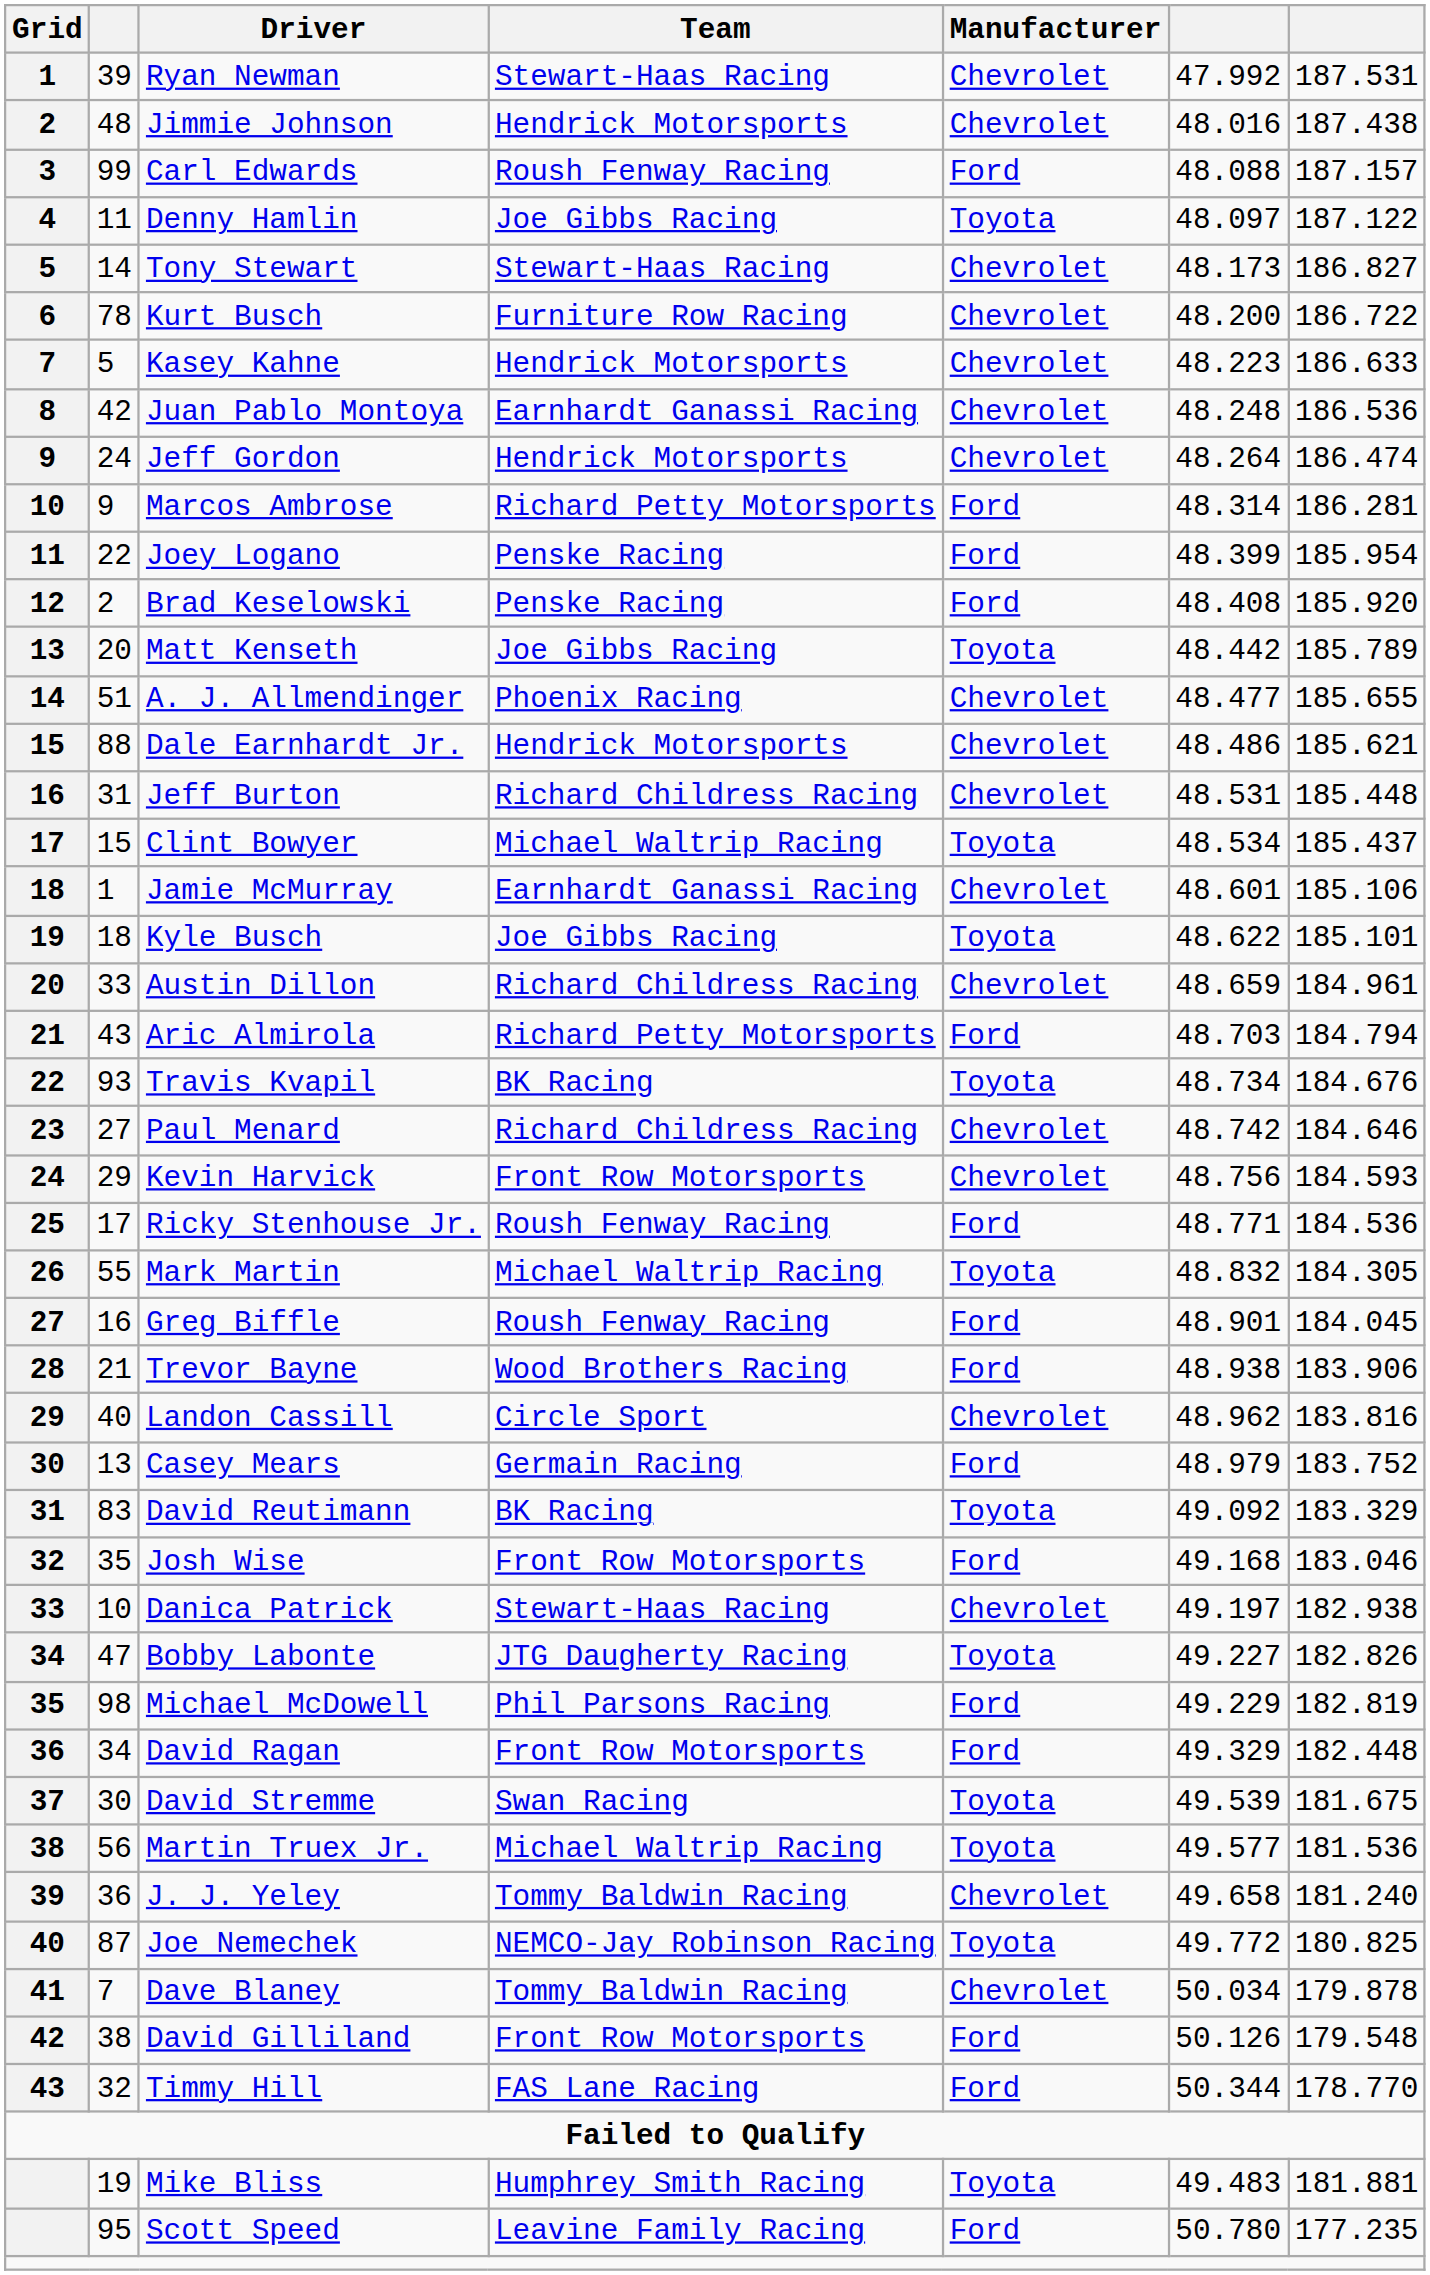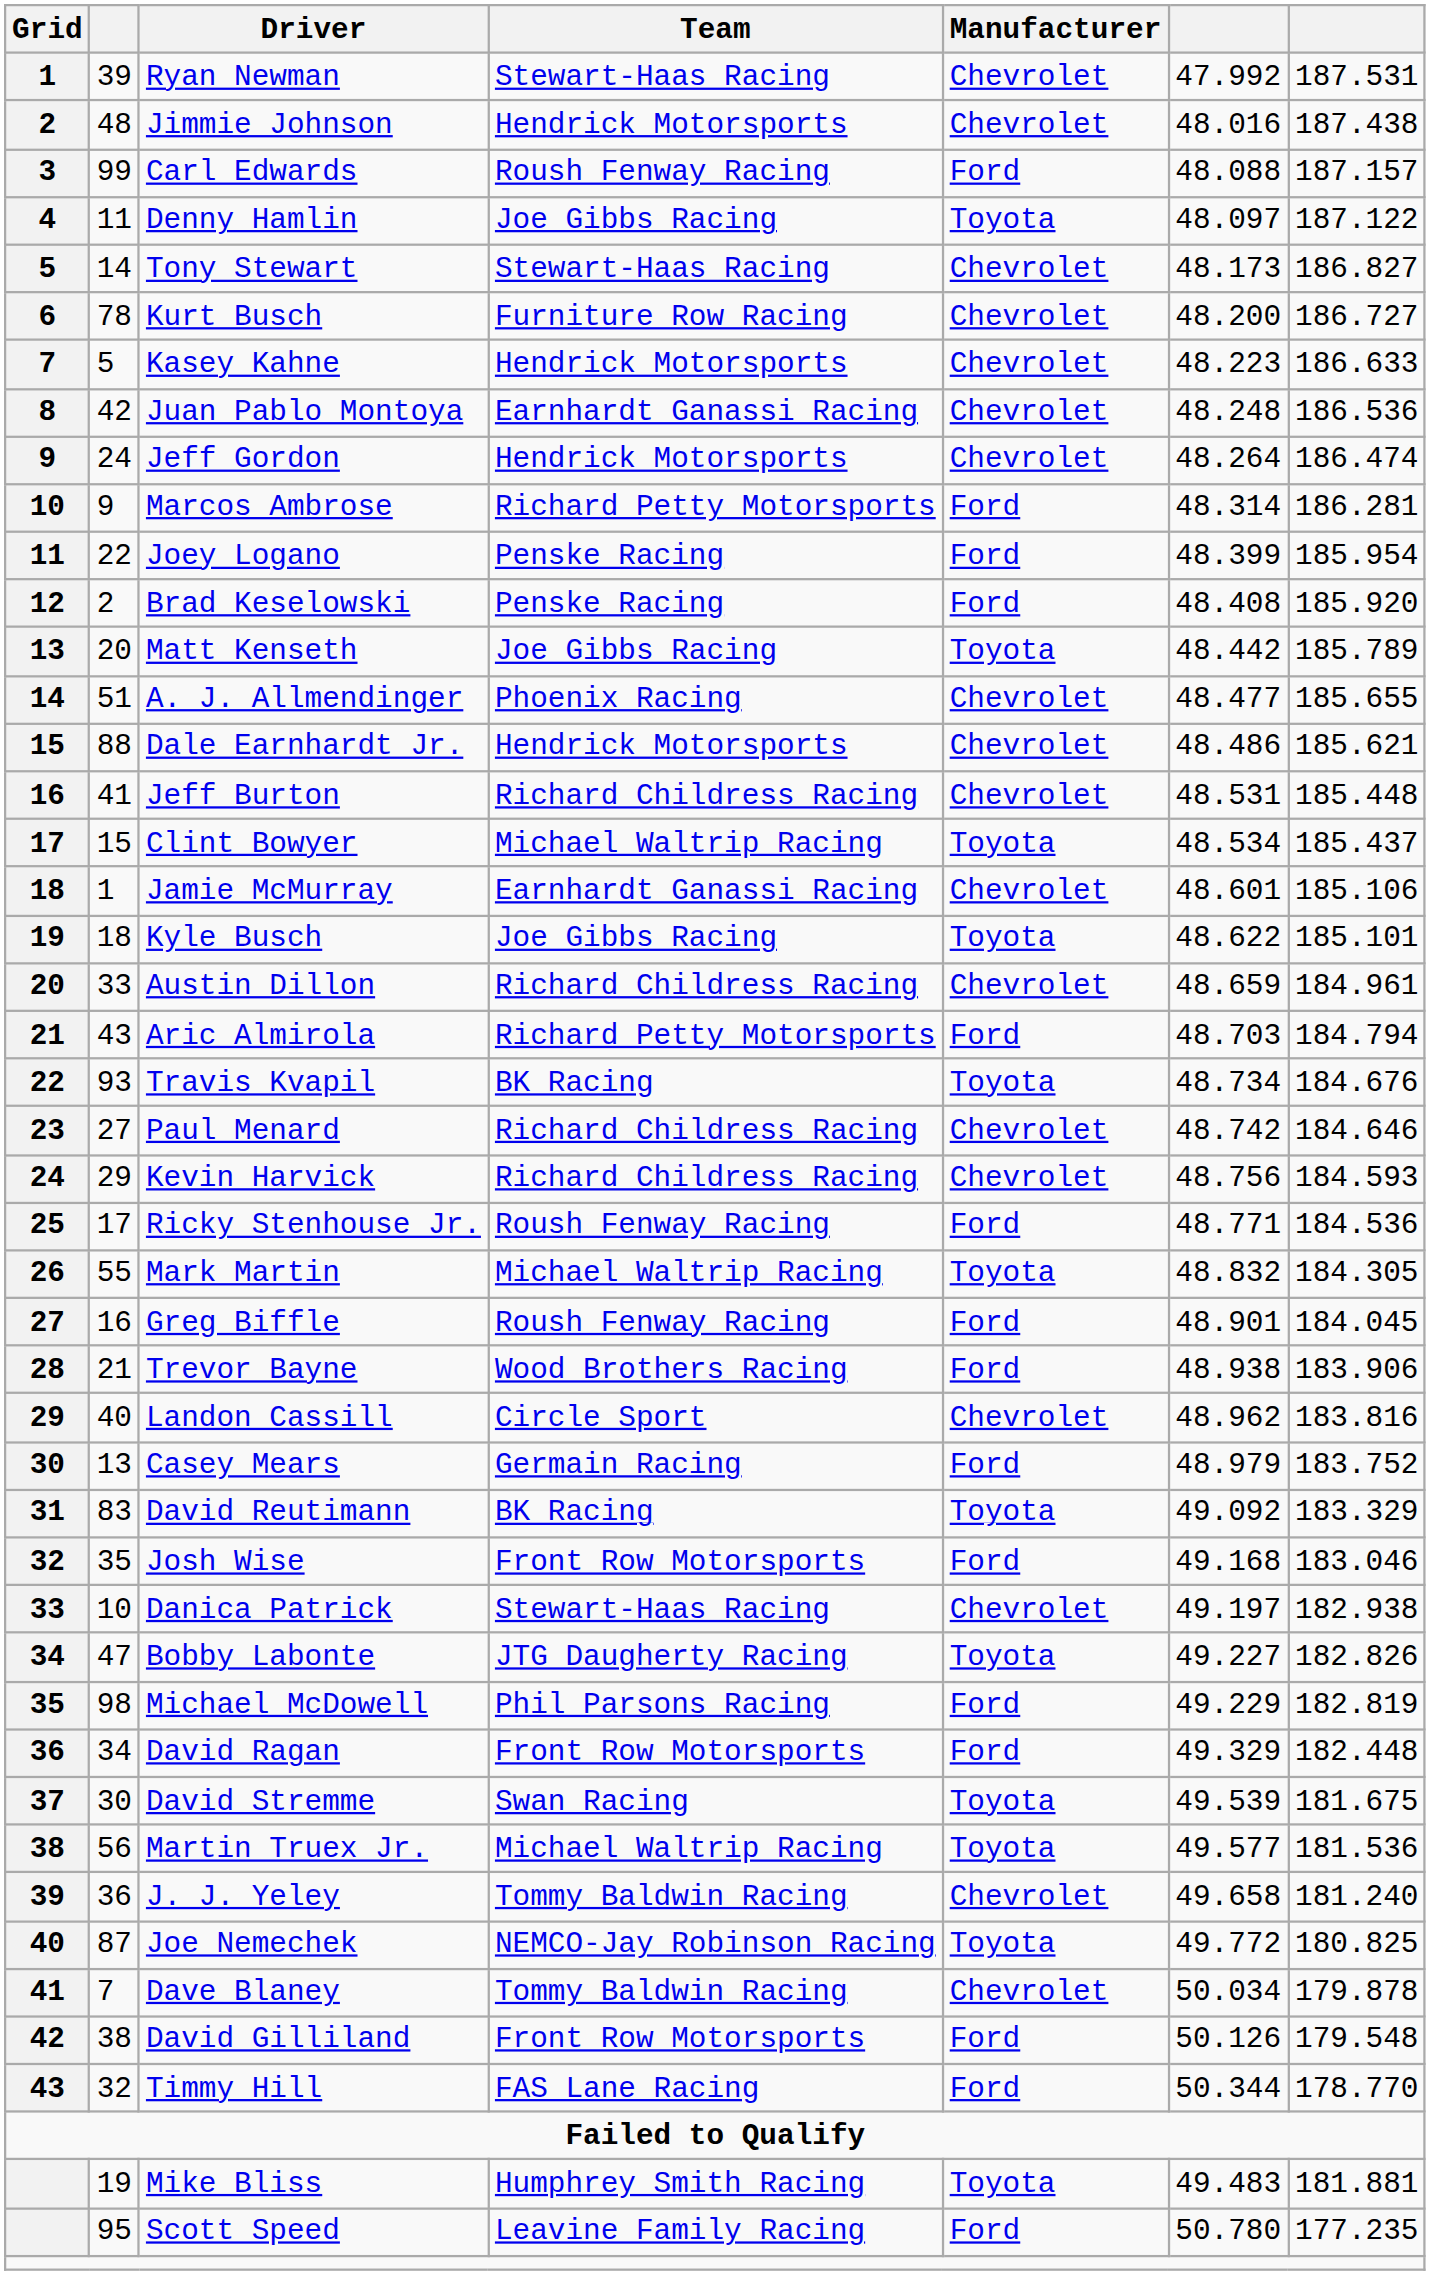Kurt Busch | column 7: 186.722 -> 186.727
Jeff Burton | column 2: 31 -> 41
Kevin Harvick | Team: Front Row Motorsports -> Richard Childress Racing
